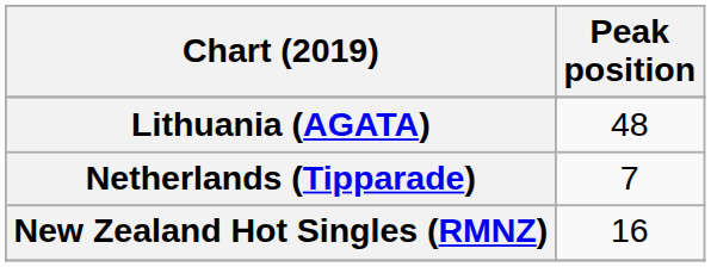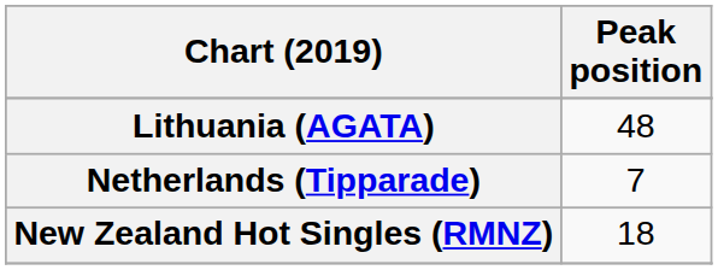New Zealand Hot Singles (RMNZ) | Peak position: 16 -> 18
